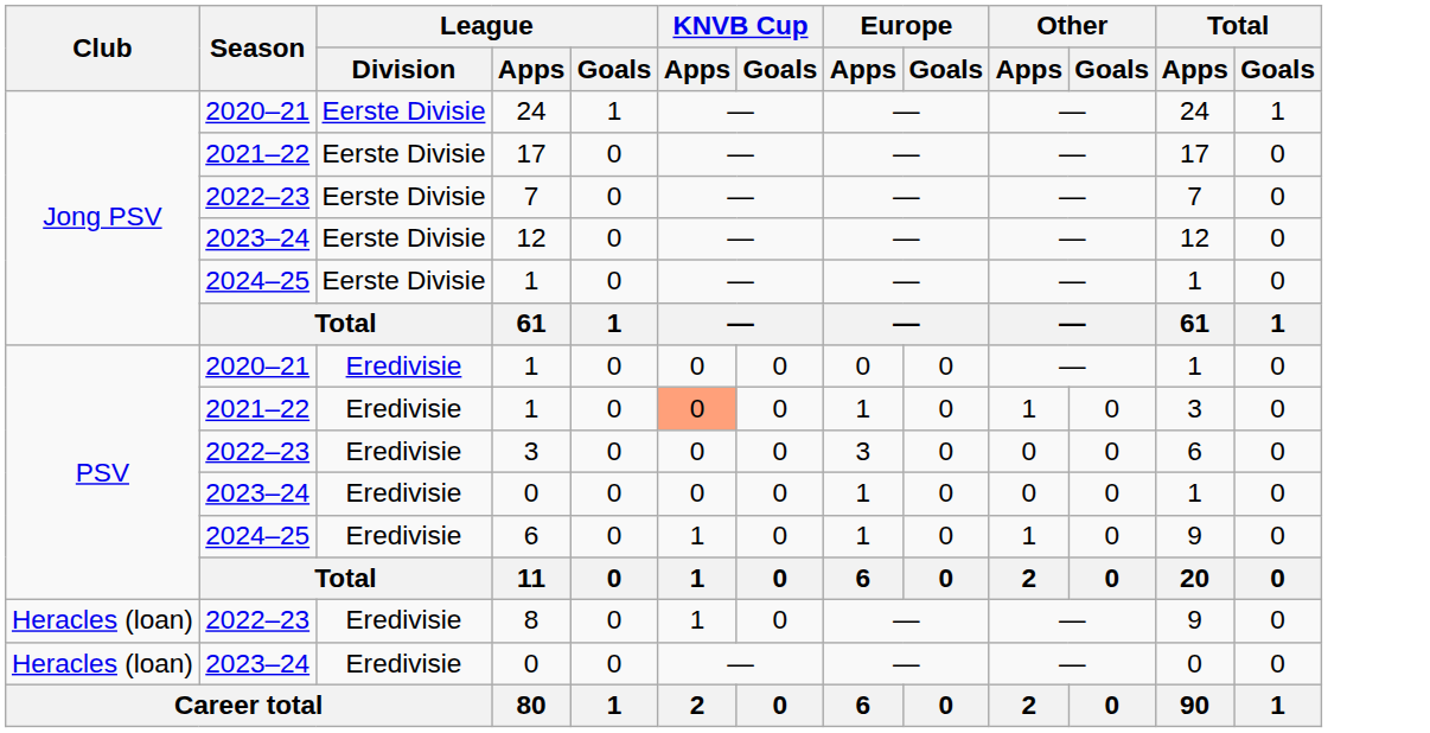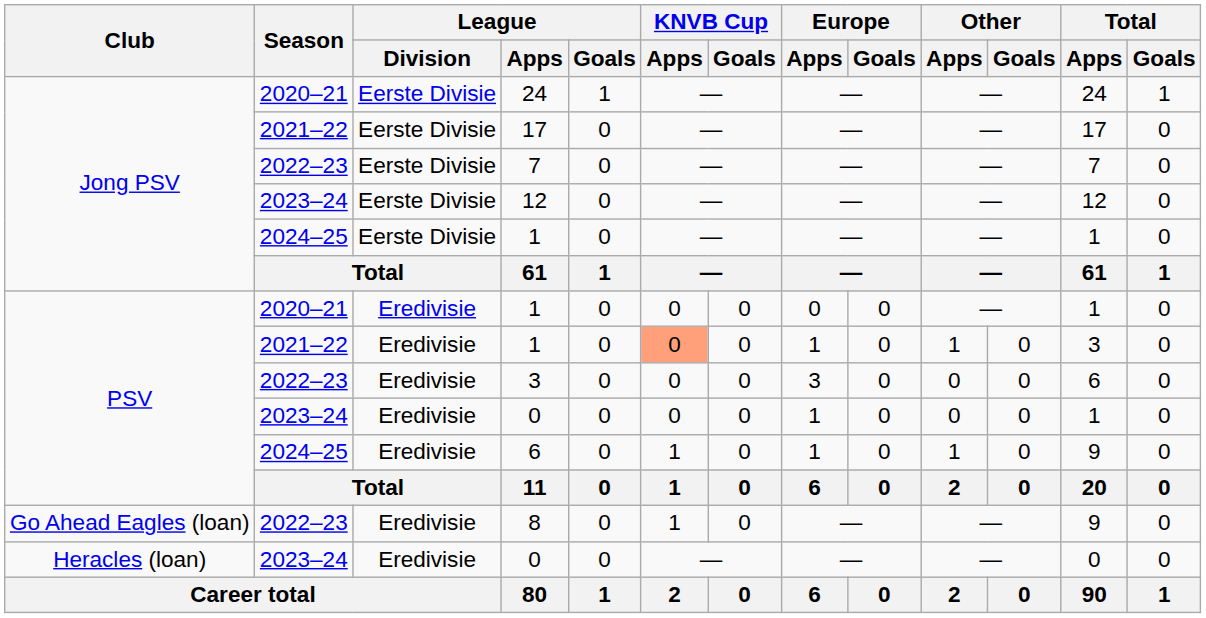8 | Club: Heracles (loan) -> Go Ahead Eagles (loan)
